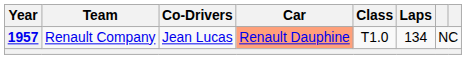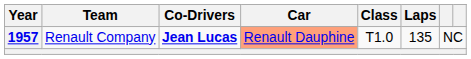1957 | Co-Drivers: normal -> bold
1957 | Laps: 134 -> 135
